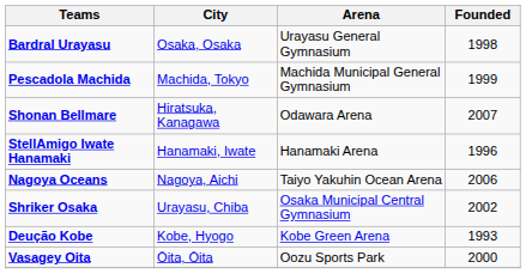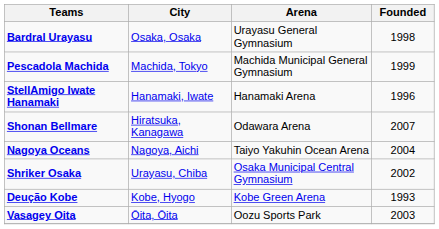rows swapped: Shonan Bellmare <-> StellAmigo Iwate Hanamaki
Nagoya Oceans | Founded: 2006 -> 2004
Vasagey Oita | Founded: 2000 -> 2003
